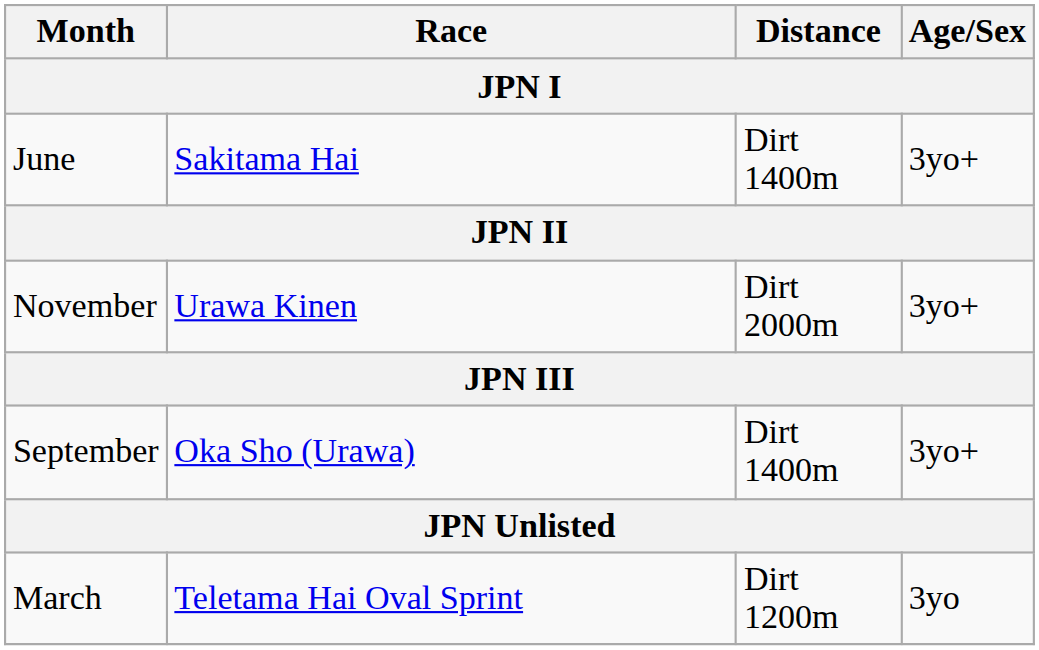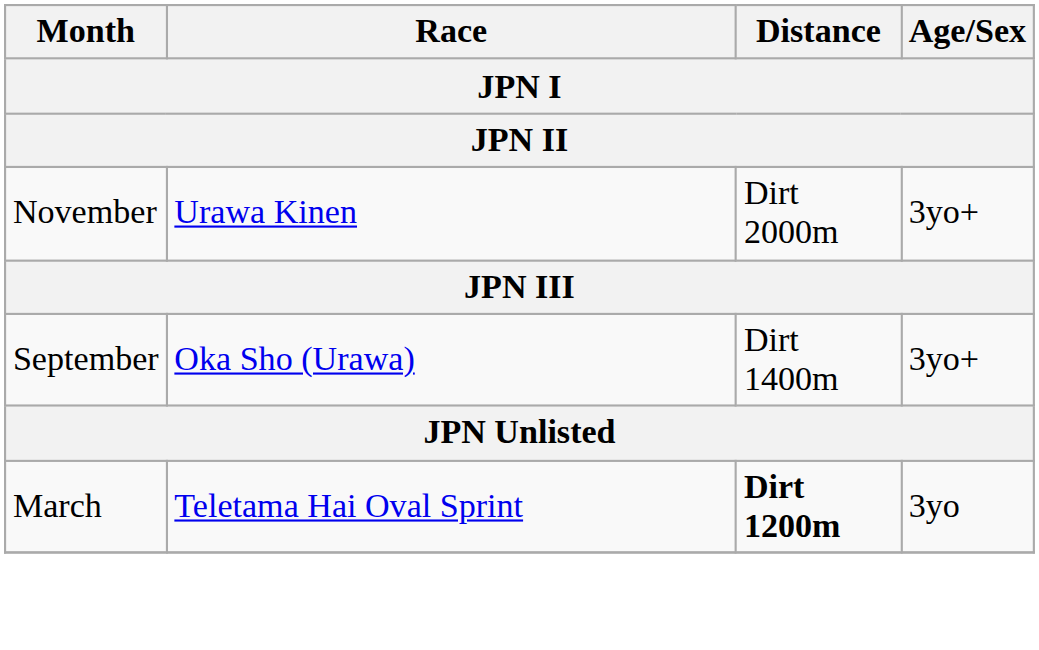- row: June | Sakitama Hai | Dirt 1400m | 3yo+
March | Distance: normal -> bold
